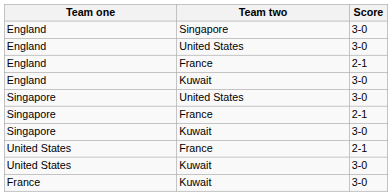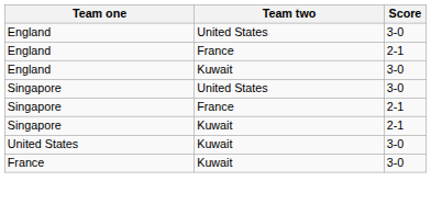- row: England | Singapore | 3-0
Singapore / Kuwait | Score: 3-0 -> 2-1
- row: United States | France | 2-1
